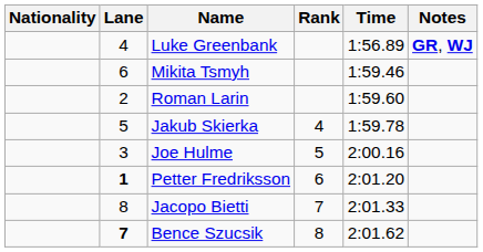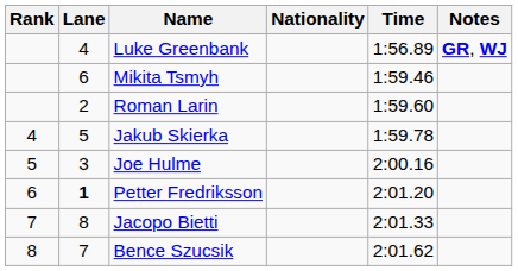columns swapped: Rank <-> Nationality
Bence Szucsik | Lane: bold -> normal
